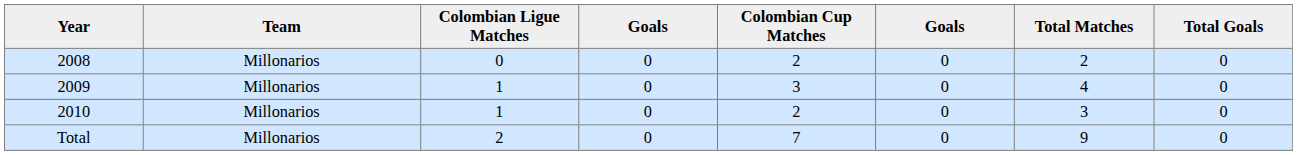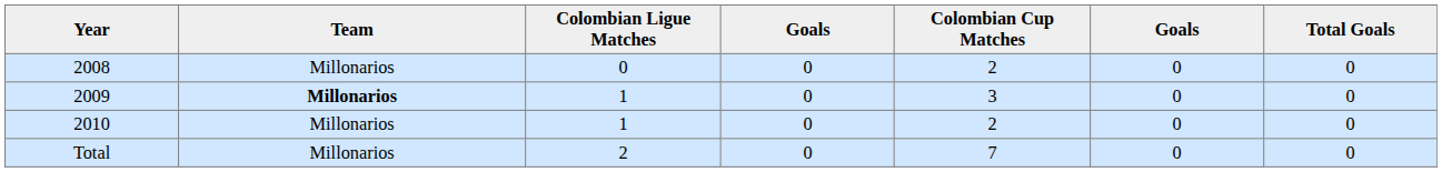- column: Total Matches | 2 | 4 | 3 | 9
2009 | Team: normal -> bold
